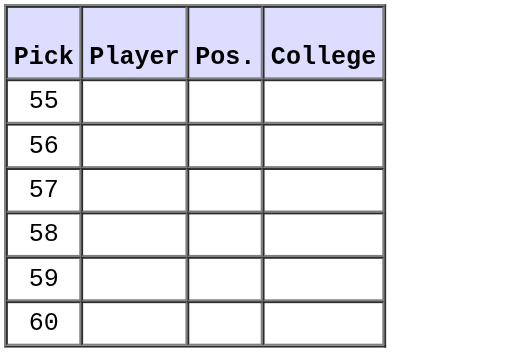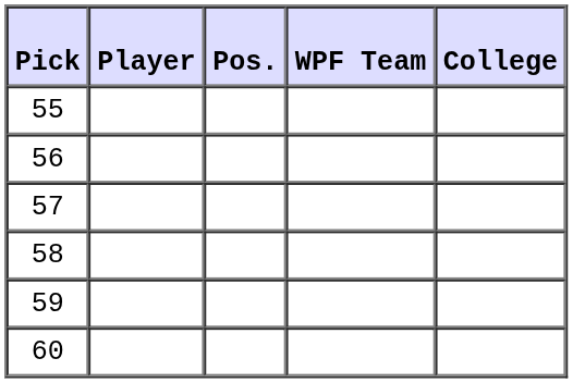+ column: WPF Team
